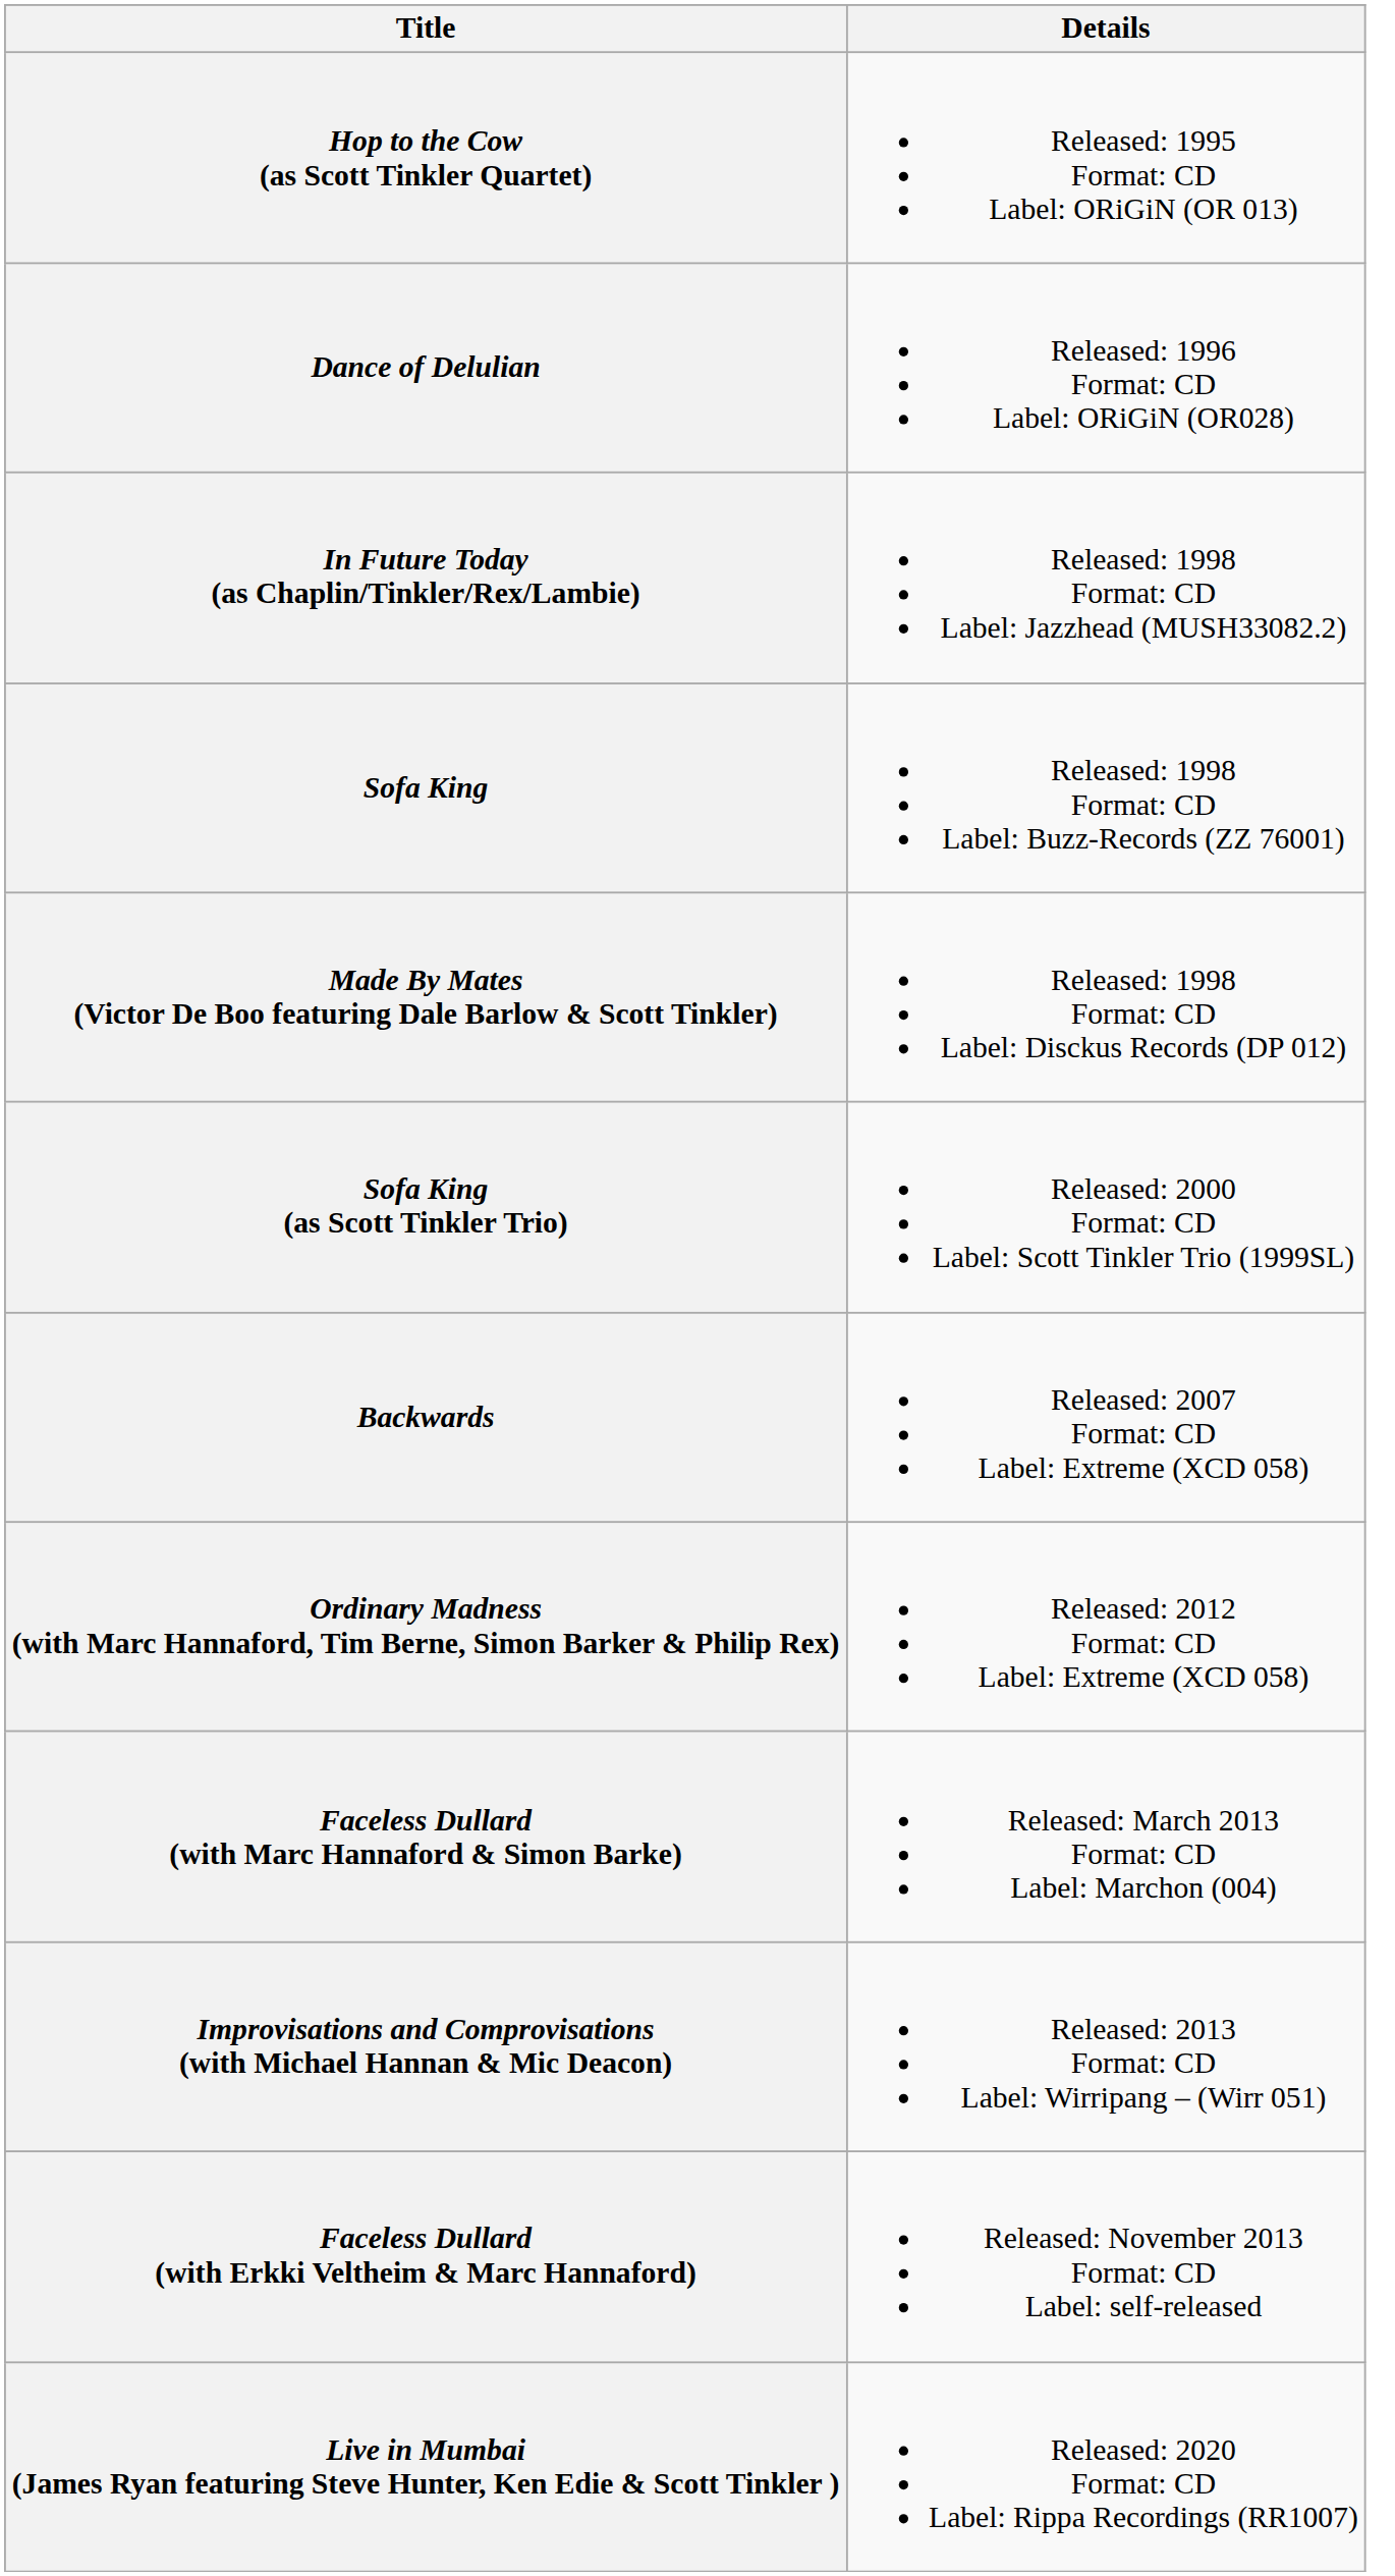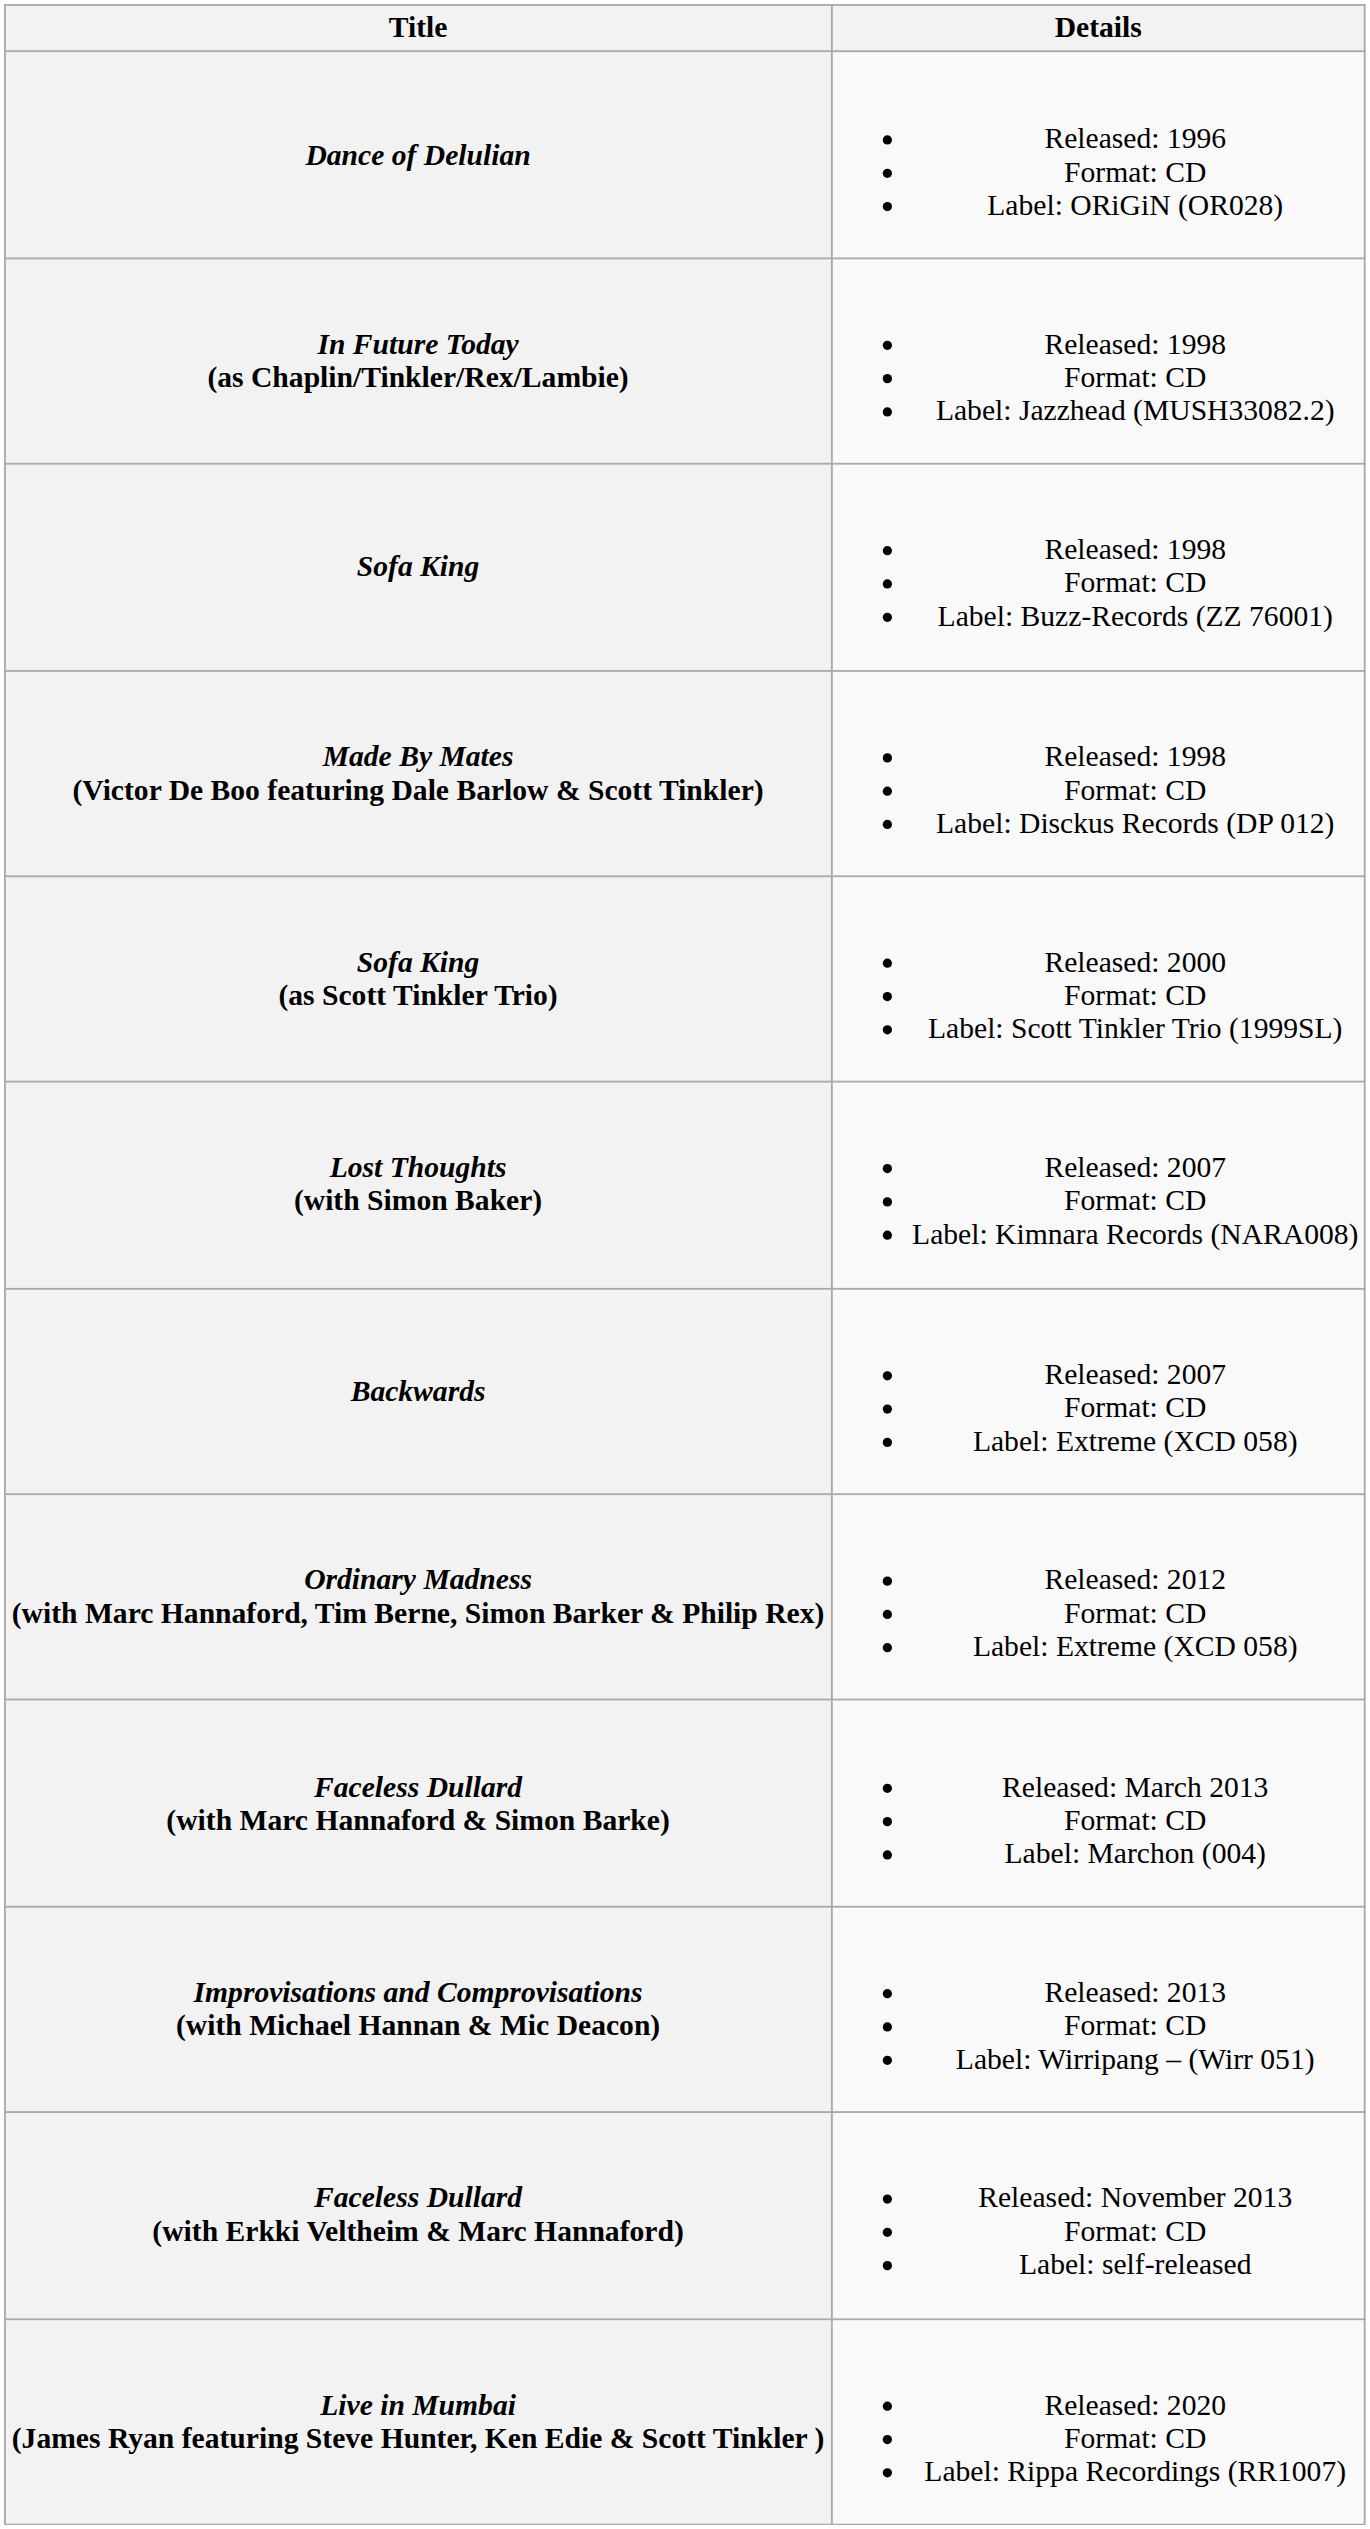- row: Hop to the Cow (as Scott Tinkler Quartet) | Released: 1995 Format: CD Label: ORiGiN (OR 013)
+ row: Lost Thoughts (with Simon Baker) | Released: 2007 Format: CD Label: Kimnara Records (NARA008)
